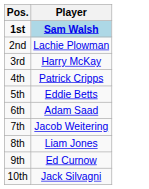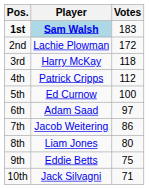+ column: Votes | 183 | 172 | 118 | 112 | 100 | 97 | 86 | 80 | 75 | 71
5th | Player: Eddie Betts -> Ed Curnow
9th | Player: Ed Curnow -> Eddie Betts
